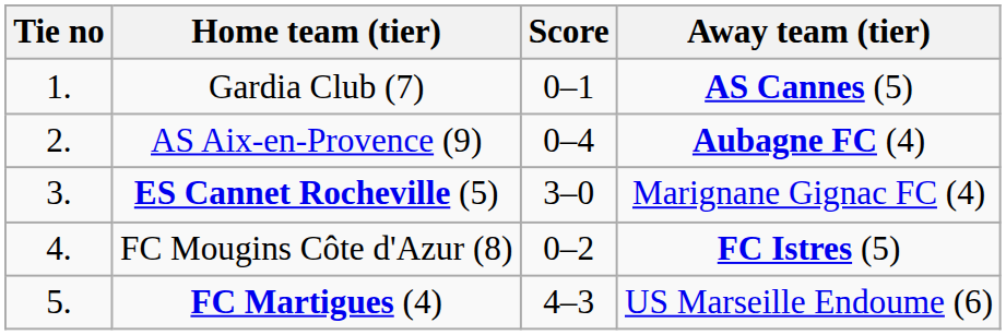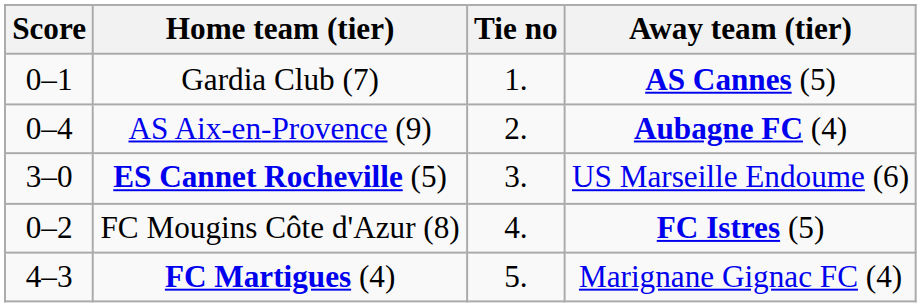columns swapped: Tie no <-> Score
ES Cannet Rocheville (5) | Away team (tier): Marignane Gignac FC (4) -> US Marseille Endoume (6)
FC Martigues (4) | Away team (tier): US Marseille Endoume (6) -> Marignane Gignac FC (4)
